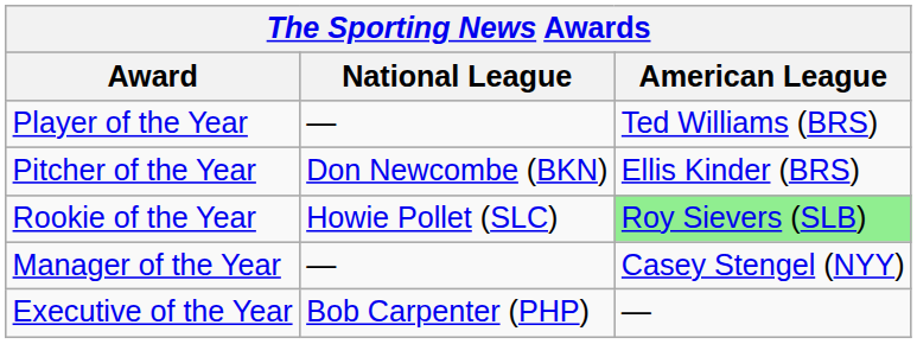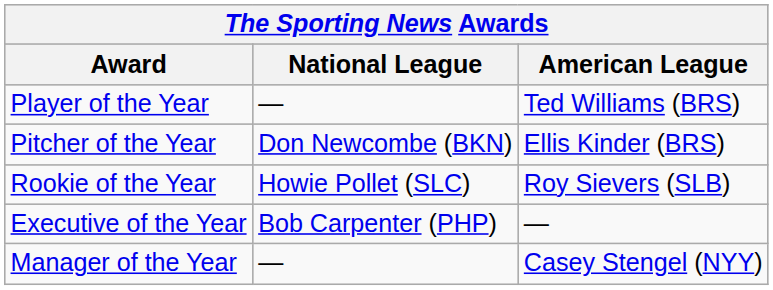Rookie of the Year | American League: lightgreen background -> no background
rows swapped: Manager of the Year <-> Executive of the Year
